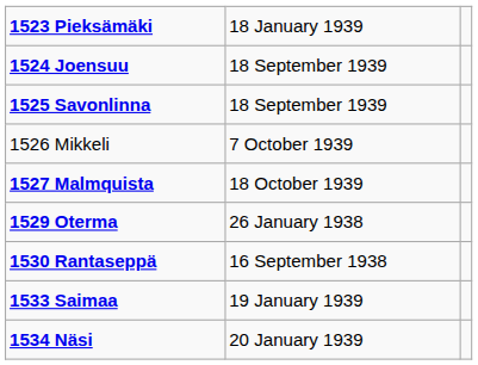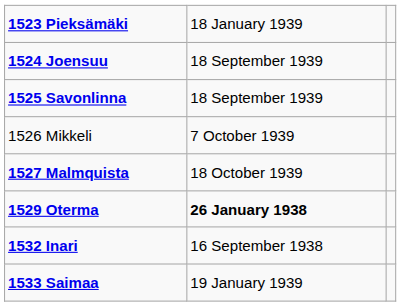1529 Oterma | column 2: normal -> bold
- row: 1530 Rantaseppä | 16 September 1938
+ row: 1532 Inari | 16 September 1938
- row: 1534 Näsi | 20 January 1939
